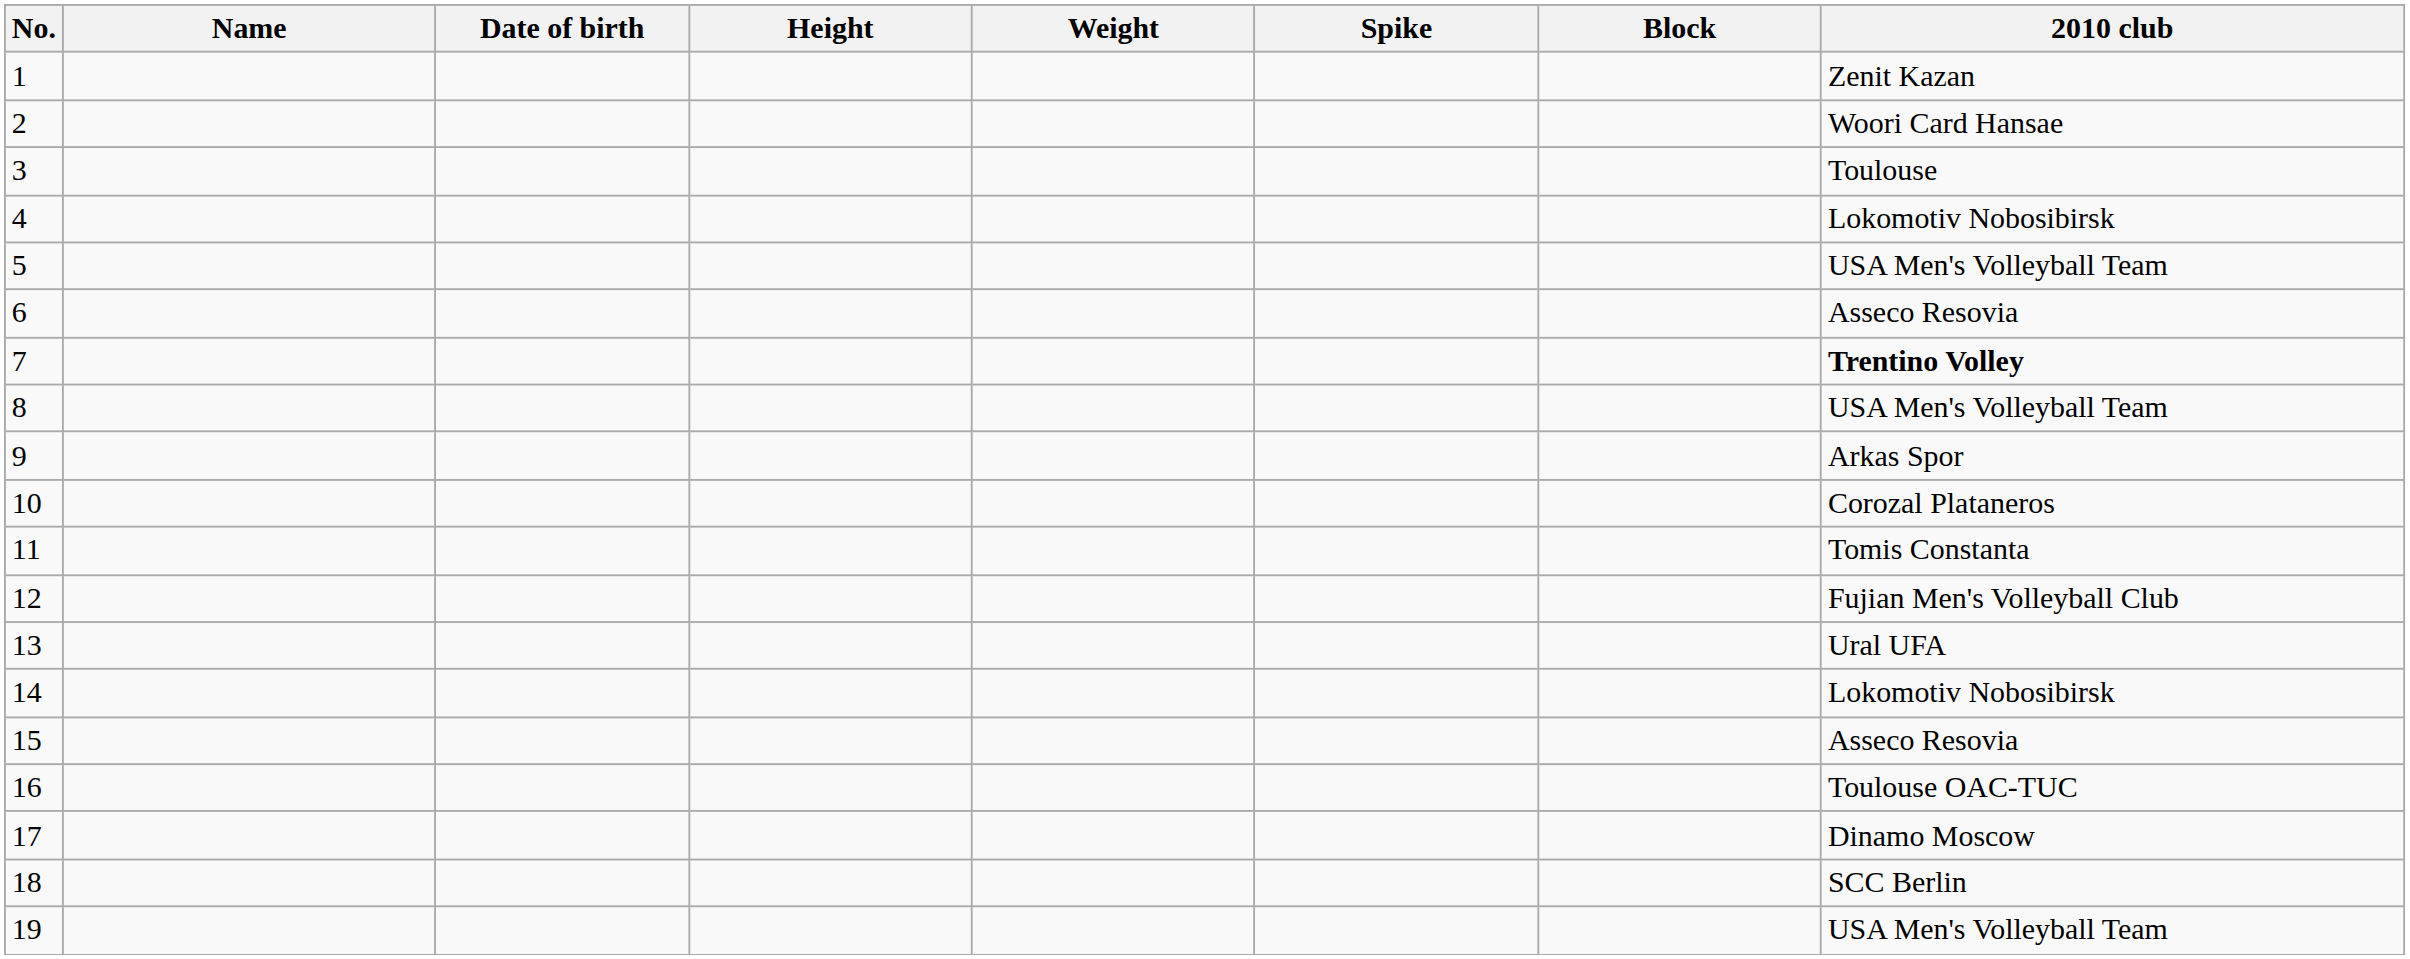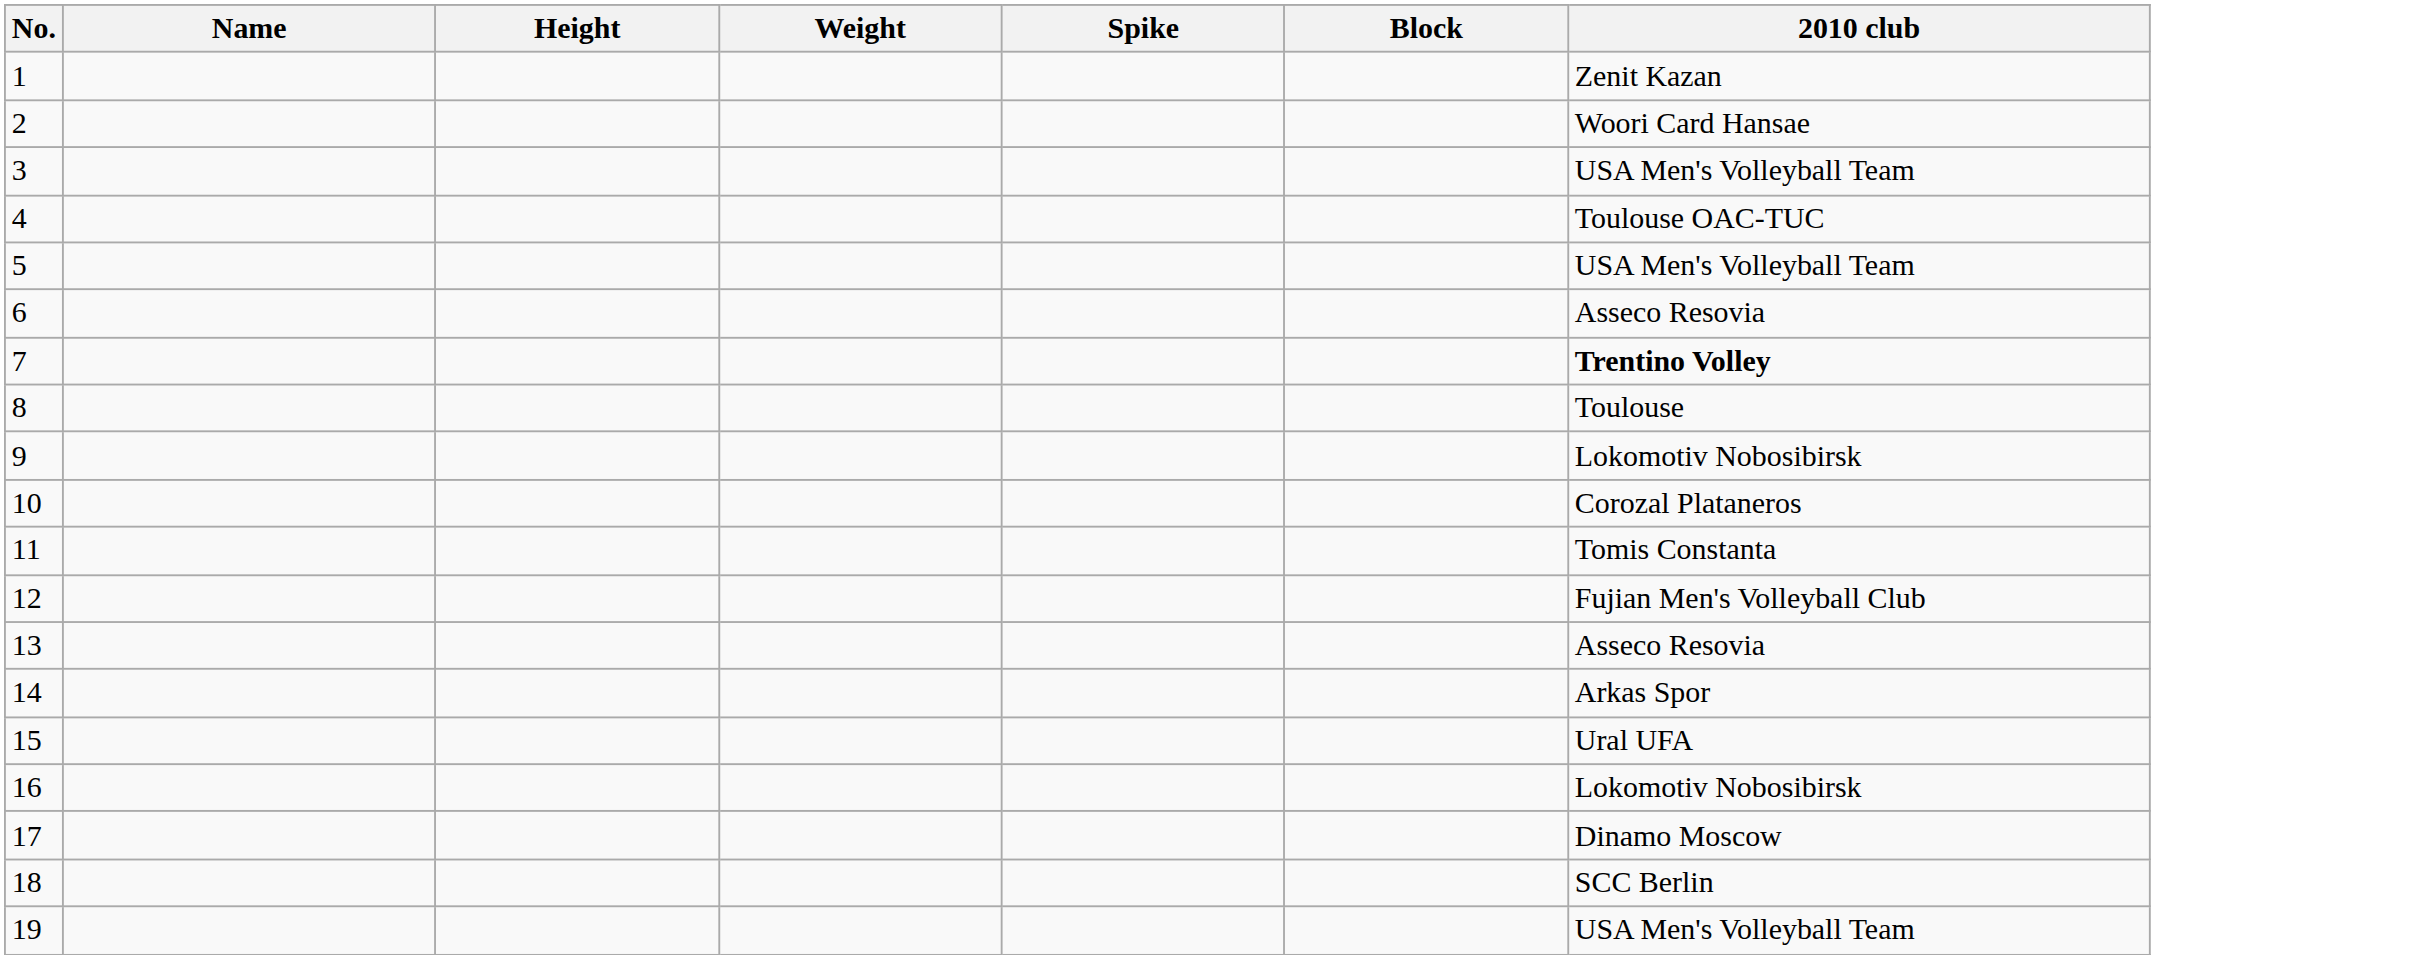- column: Date of birth
3 | 2010 club: Toulouse -> USA Men's Volleyball Team
4 | 2010 club: Lokomotiv Nobosibirsk -> Toulouse OAC-TUC
8 | 2010 club: USA Men's Volleyball Team -> Toulouse
9 | 2010 club: Arkas Spor -> Lokomotiv Nobosibirsk
13 | 2010 club: Ural UFA -> Asseco Resovia
14 | 2010 club: Lokomotiv Nobosibirsk -> Arkas Spor
15 | 2010 club: Asseco Resovia -> Ural UFA
16 | 2010 club: Toulouse OAC-TUC -> Lokomotiv Nobosibirsk
